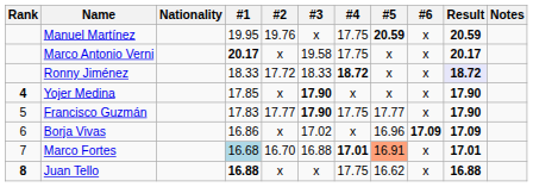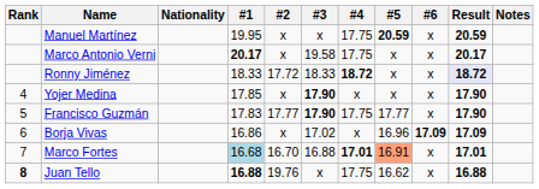Manuel Martínez | #2: 19.76 -> x
Yojer Medina | Rank: bold -> normal
Juan Tello | #2: x -> 19.76
